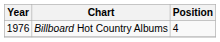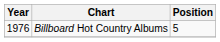Billboard Hot Country Albums | Position: 4 -> 5
